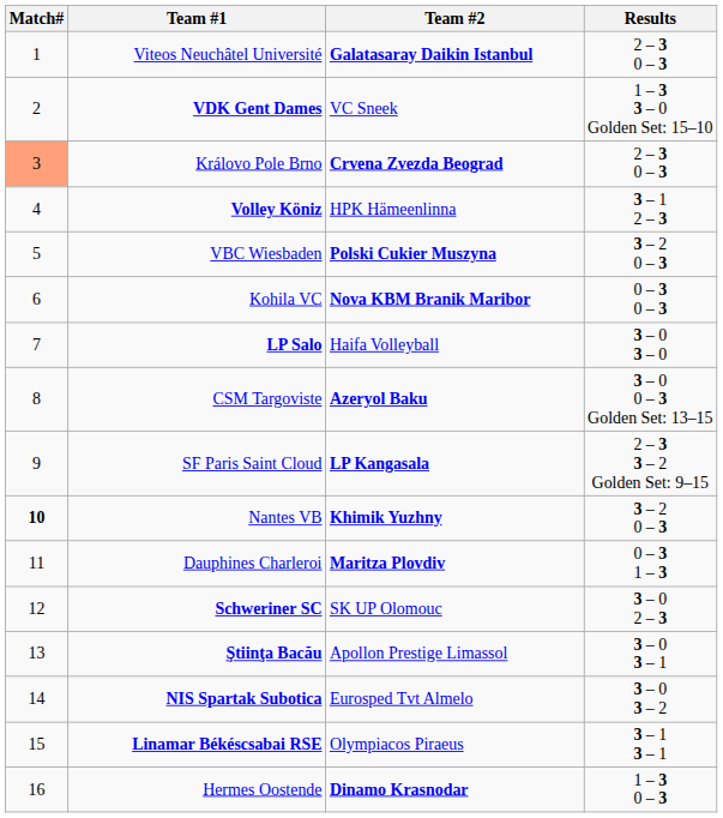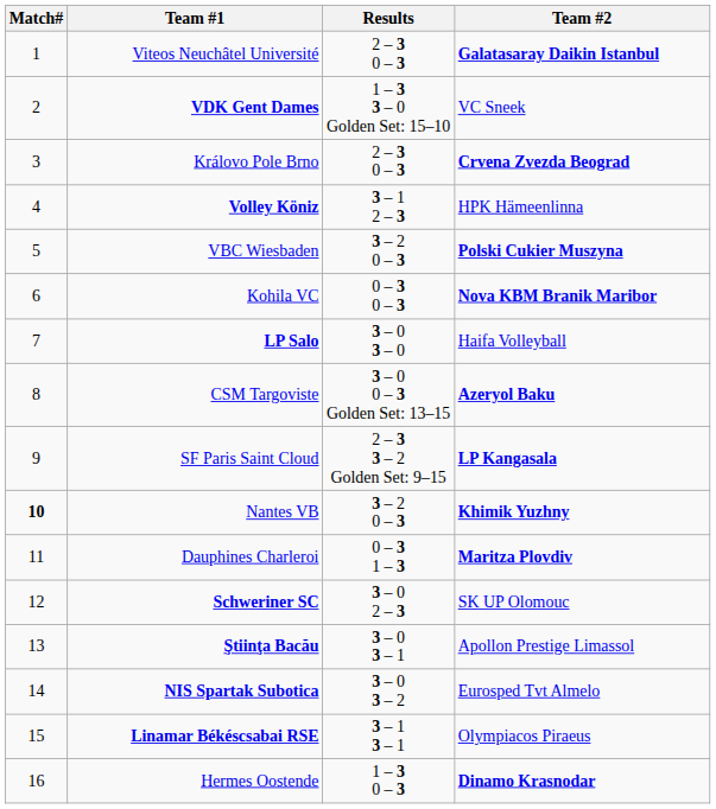columns swapped: Results <-> Team #2
Královo Pole Brno | Match#: lightsalmon background -> no background
